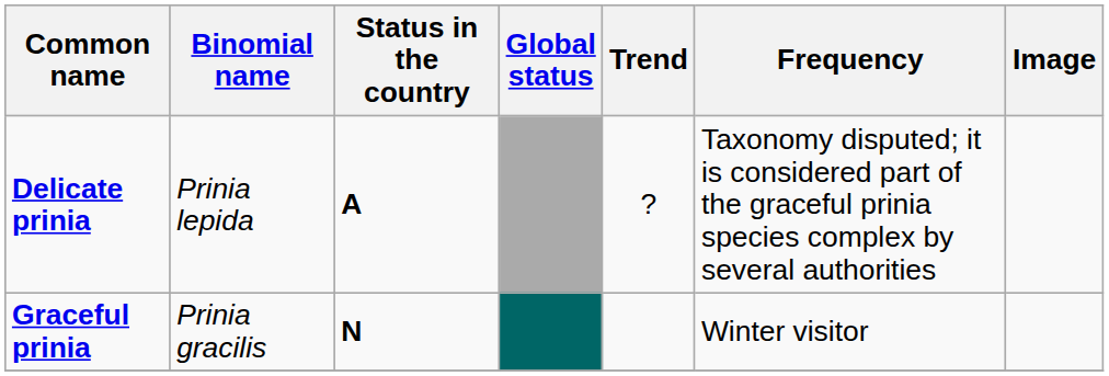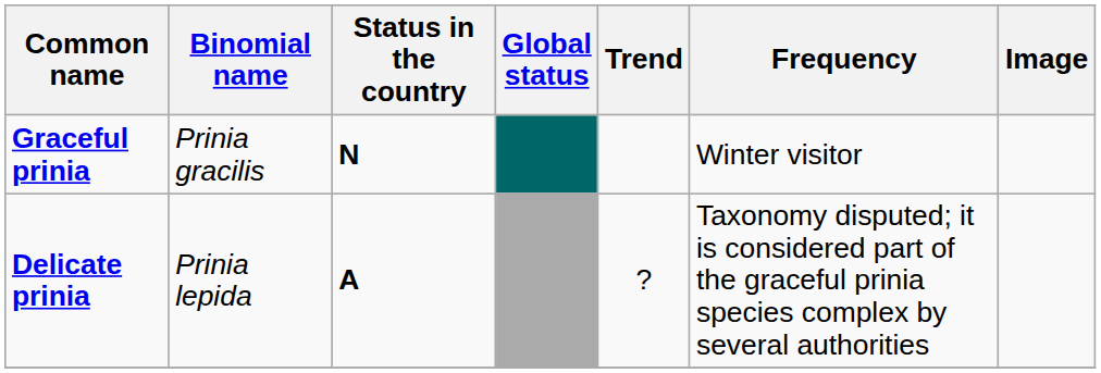rows swapped: Graceful prinia <-> Delicate prinia
